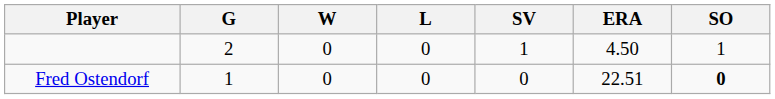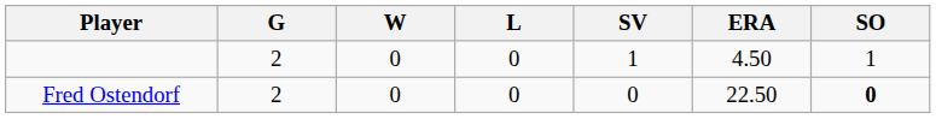Fred Ostendorf | G: 1 -> 2
Fred Ostendorf | ERA: 22.51 -> 22.50
